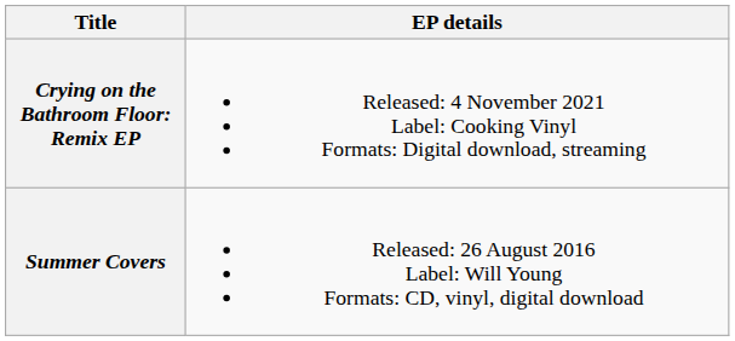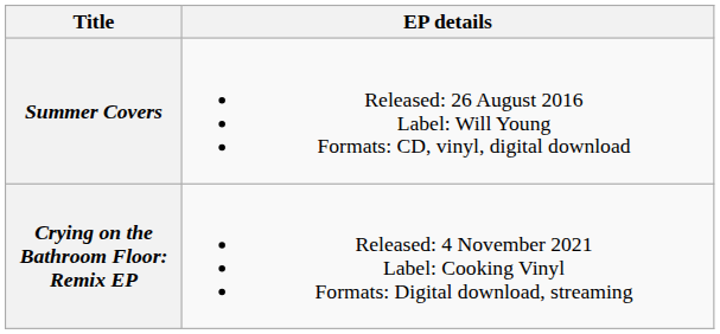rows swapped: Summer Covers <-> Crying on the Bathroom Floor: Remix EP
